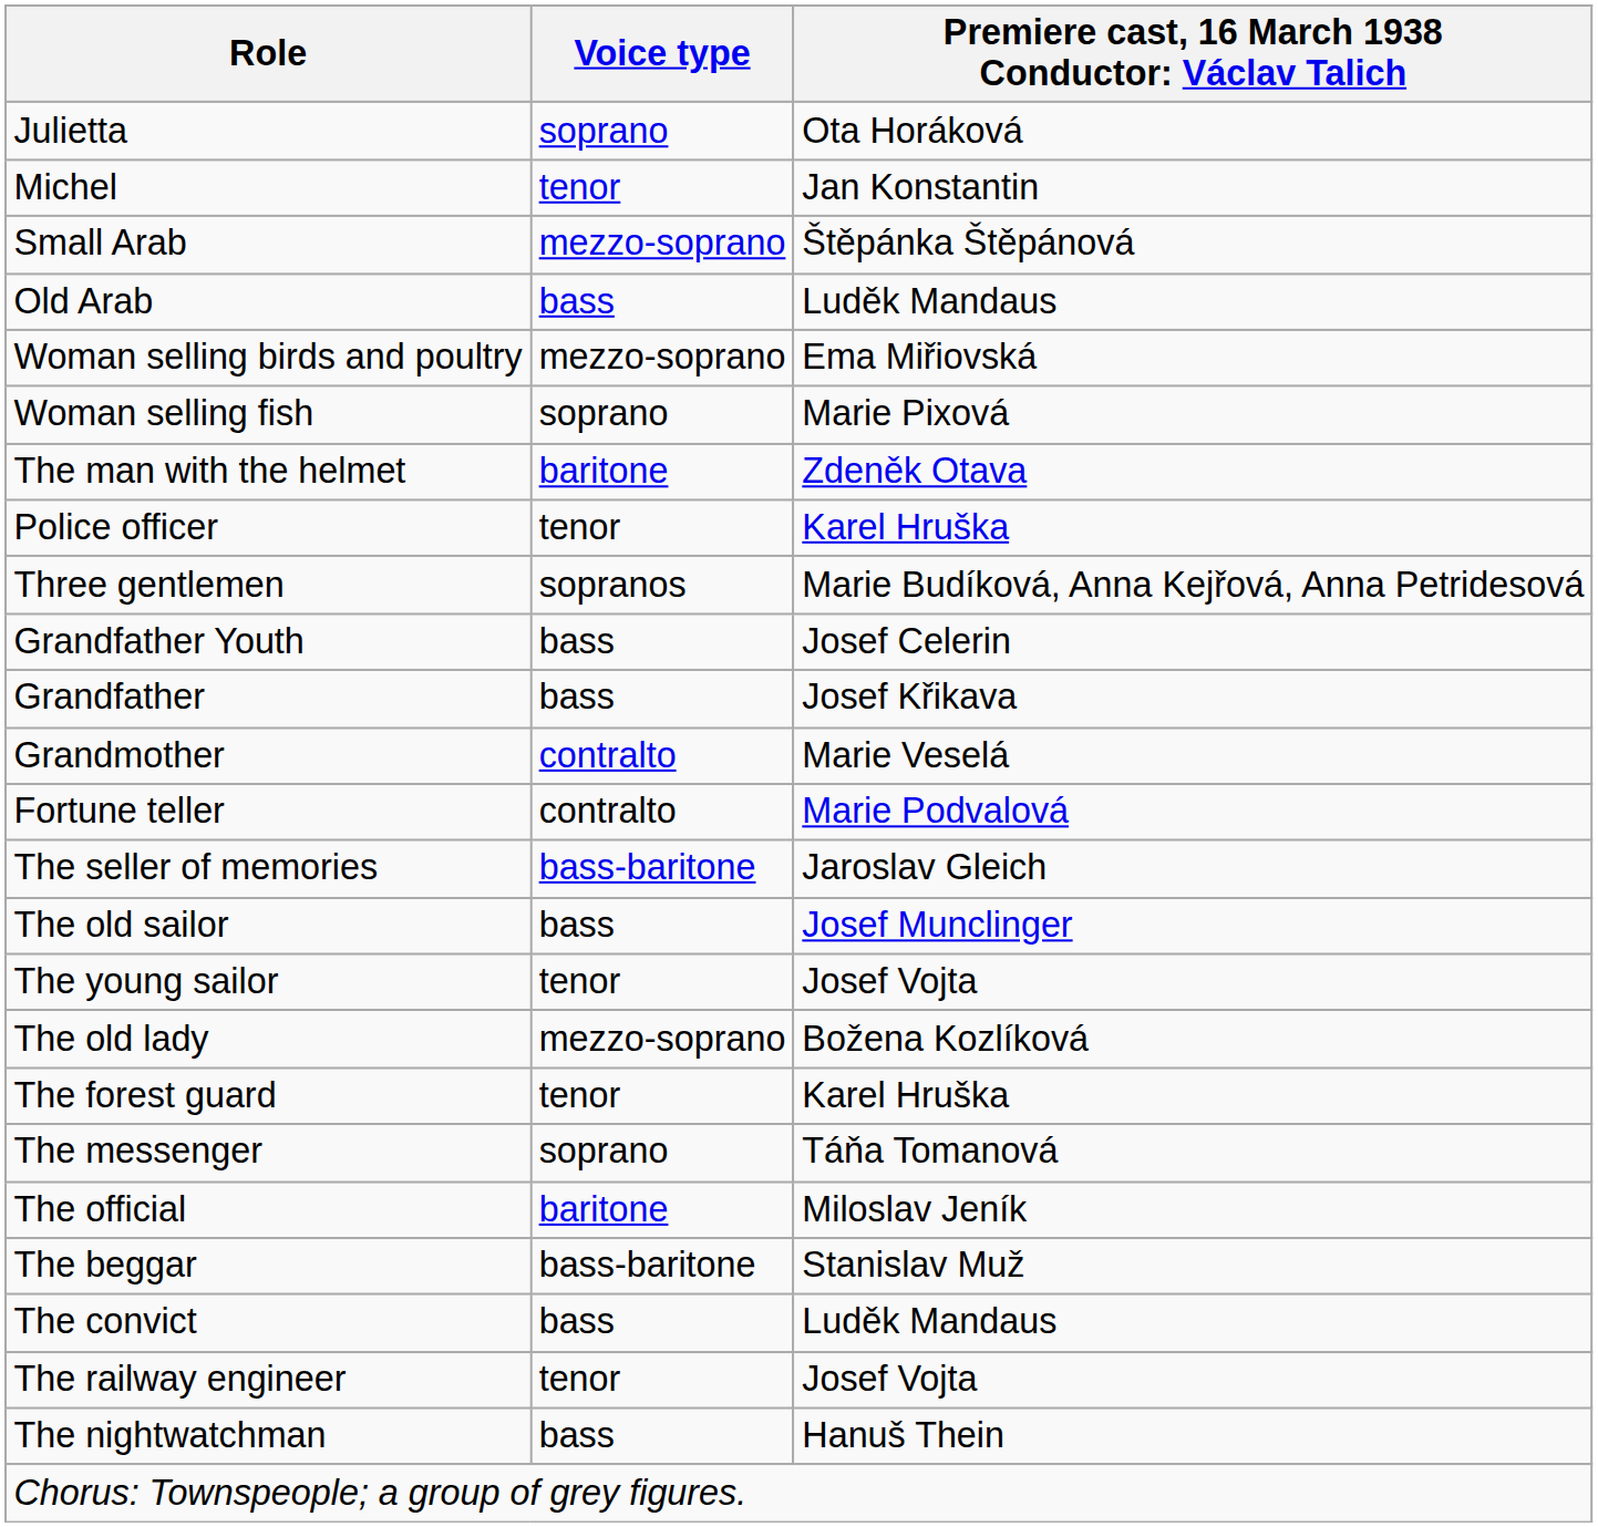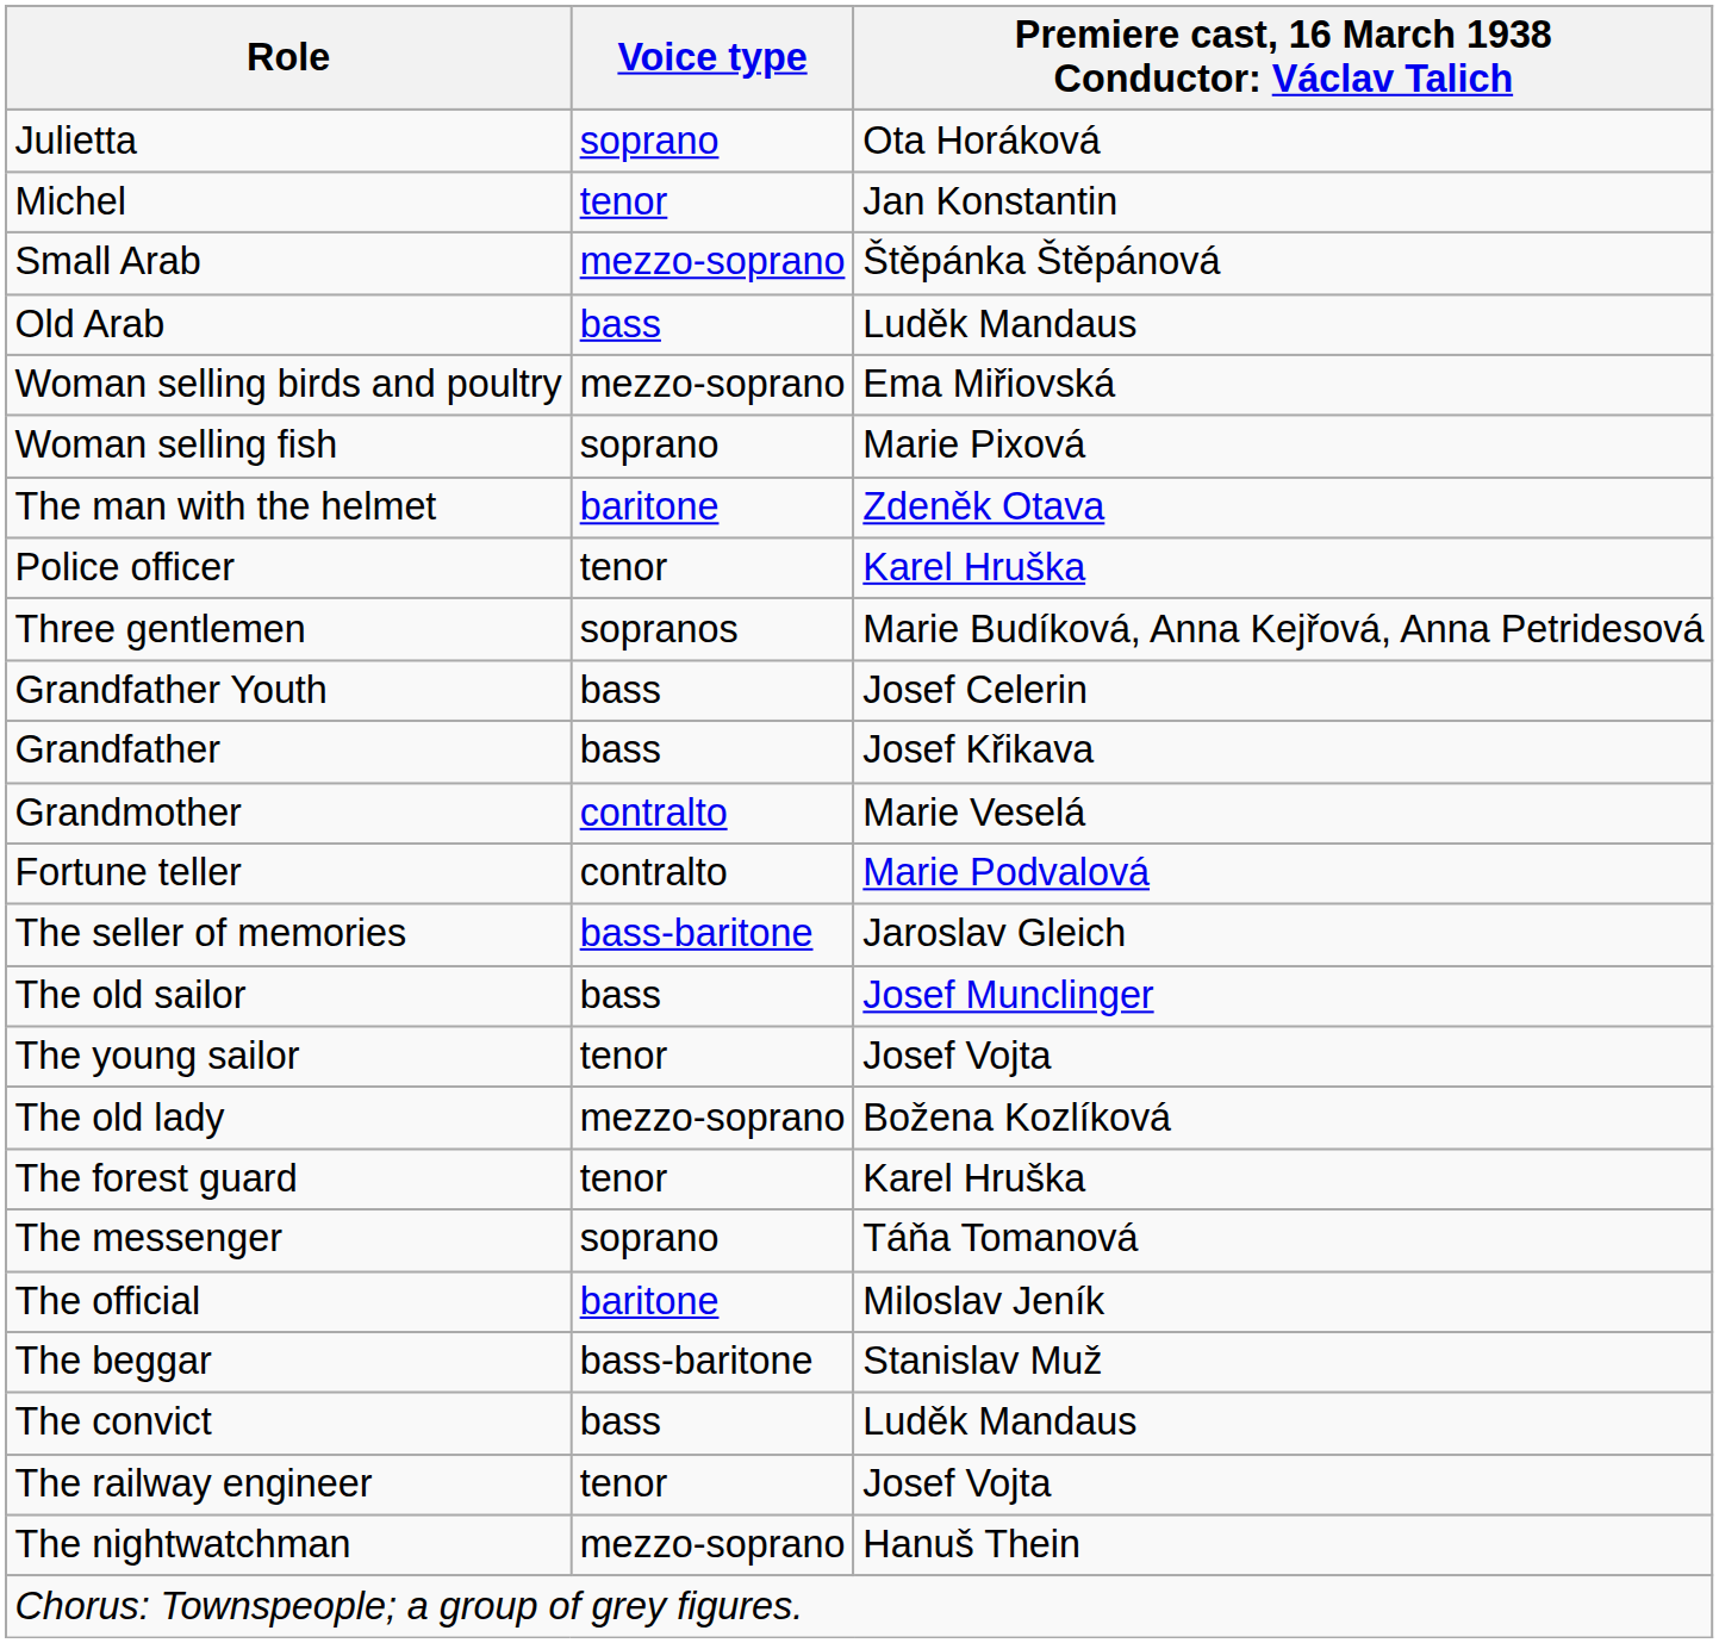The nightwatchman | Voice type: bass -> mezzo-soprano
